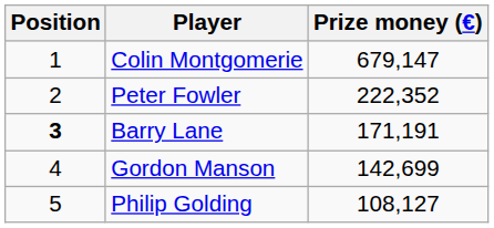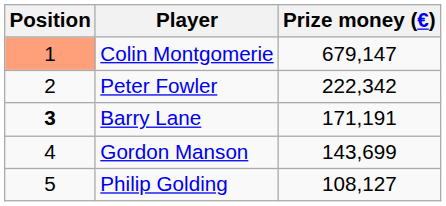Colin Montgomerie | Position: no background -> lightsalmon background
Peter Fowler | Prize money (€): 222,352 -> 222,342
Gordon Manson | Prize money (€): 142,699 -> 143,699
